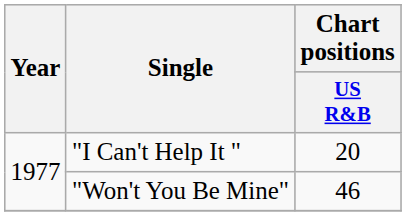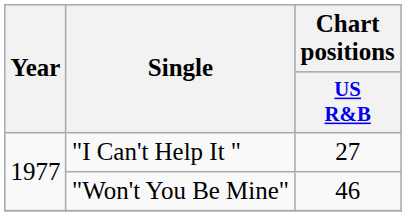"I Can't Help It " | Chart positions / US R&B: 20 -> 27
